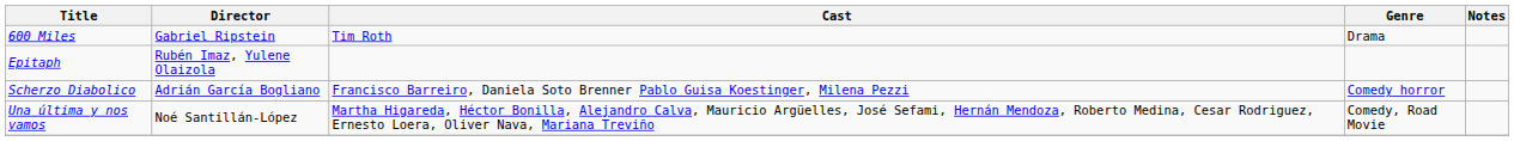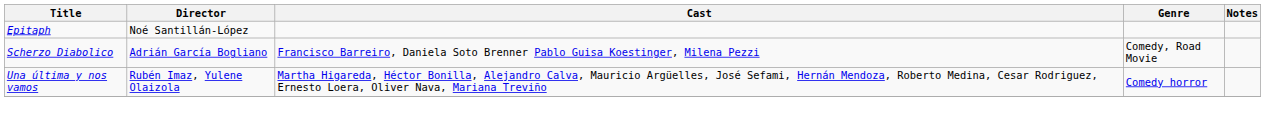- row: 600 Miles | Gabriel Ripstein | Tim Roth | Drama
Epitaph | Director: Rubén Imaz, Yulene Olaizola -> Noé Santillán-López
Scherzo Diabolico | Genre: Comedy horror -> Comedy, Road Movie
Una última y nos vamos | Director: Noé Santillán-López -> Rubén Imaz, Yulene Olaizola
Una última y nos vamos | Genre: Comedy, Road Movie -> Comedy horror
